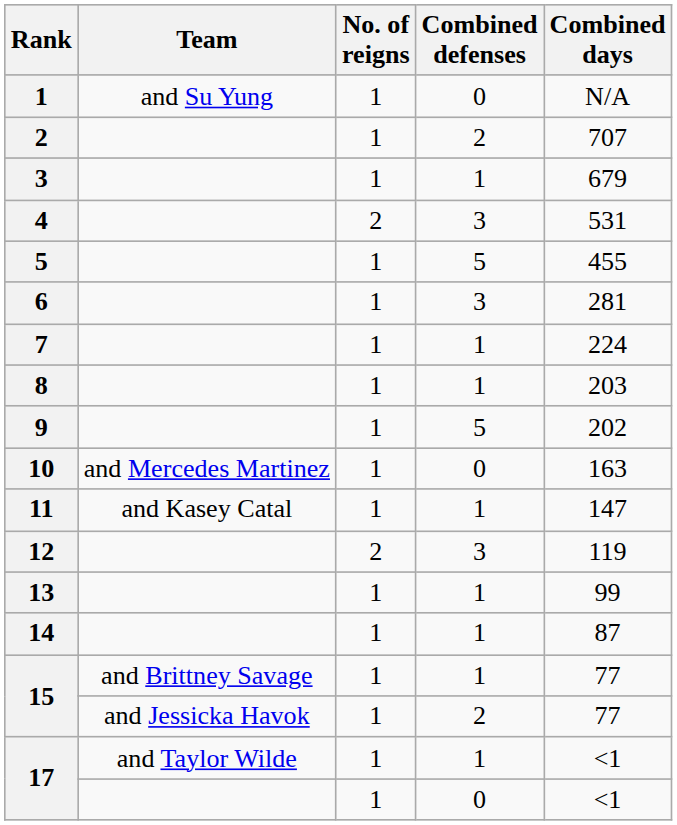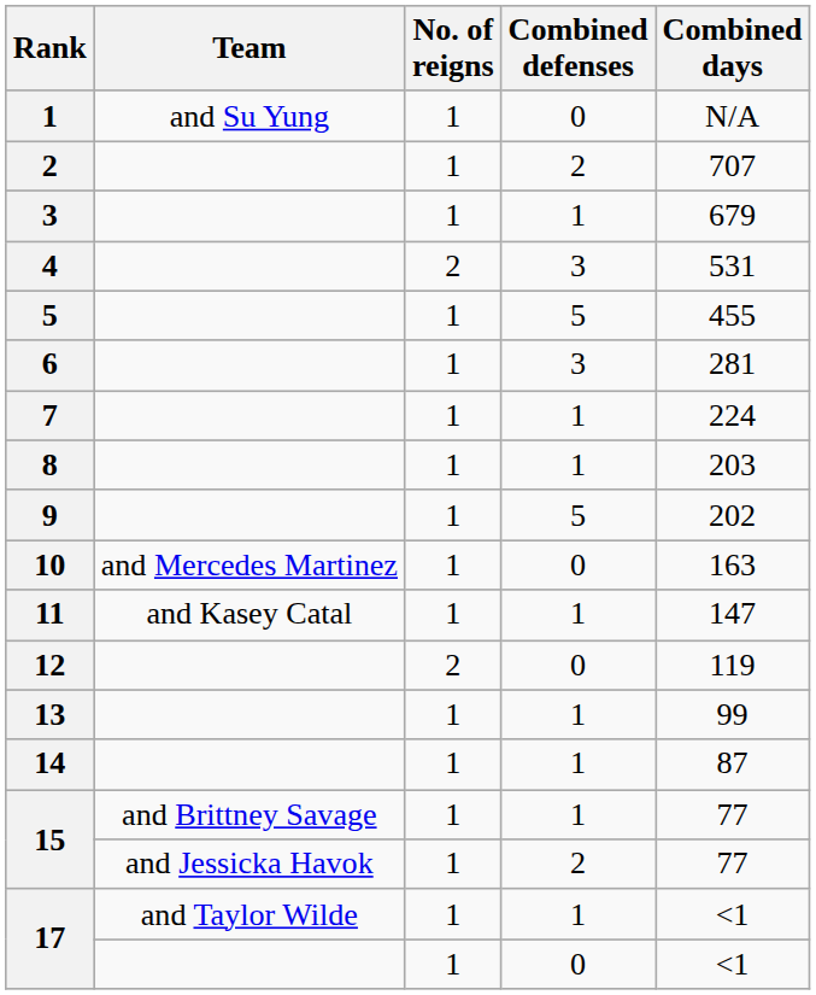12 | Combined defenses: 3 -> 0
